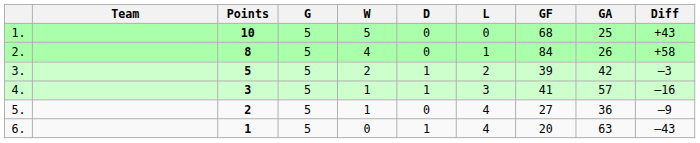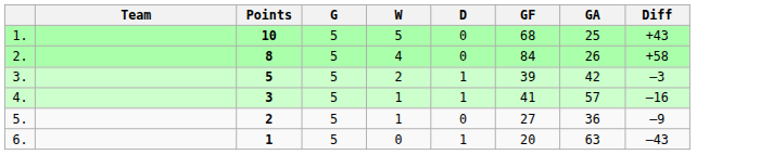- column: L | 0 | 1 | 2 | 3 | 4 | 4
